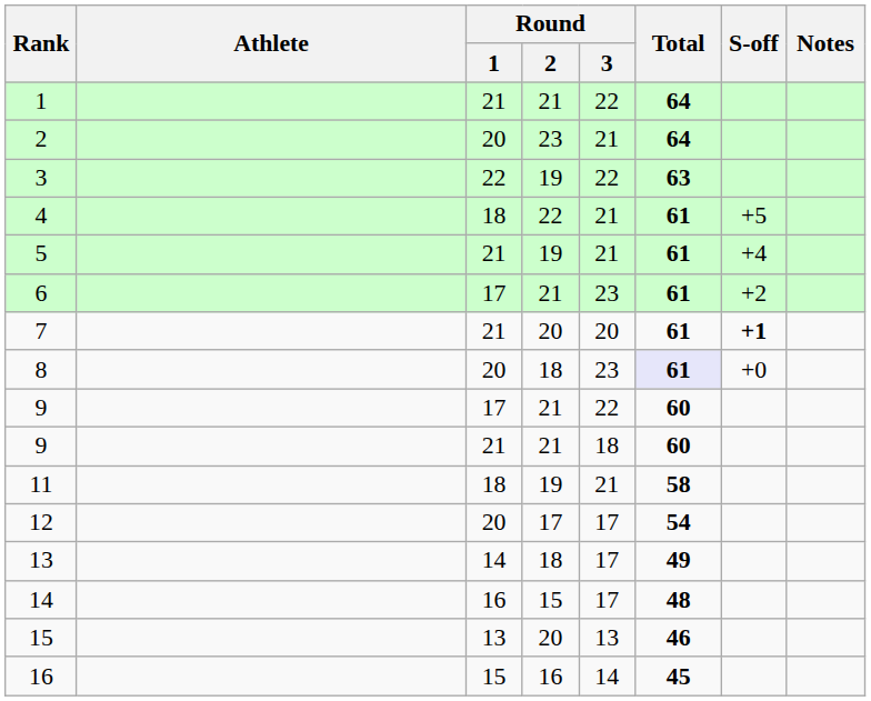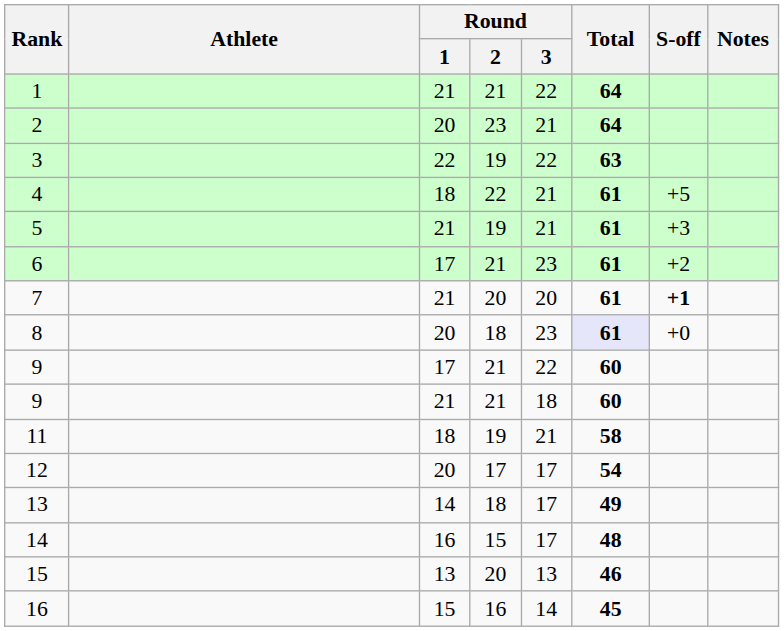5 | S-off: +4 -> +3
